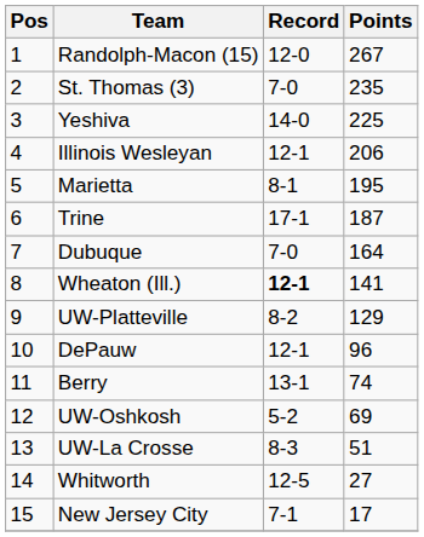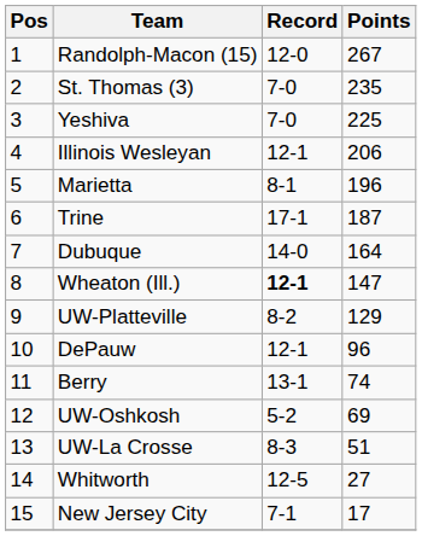Yeshiva | Record: 14-0 -> 7-0
Marietta | Points: 195 -> 196
Dubuque | Record: 7-0 -> 14-0
Wheaton (Ill.) | Points: 141 -> 147
